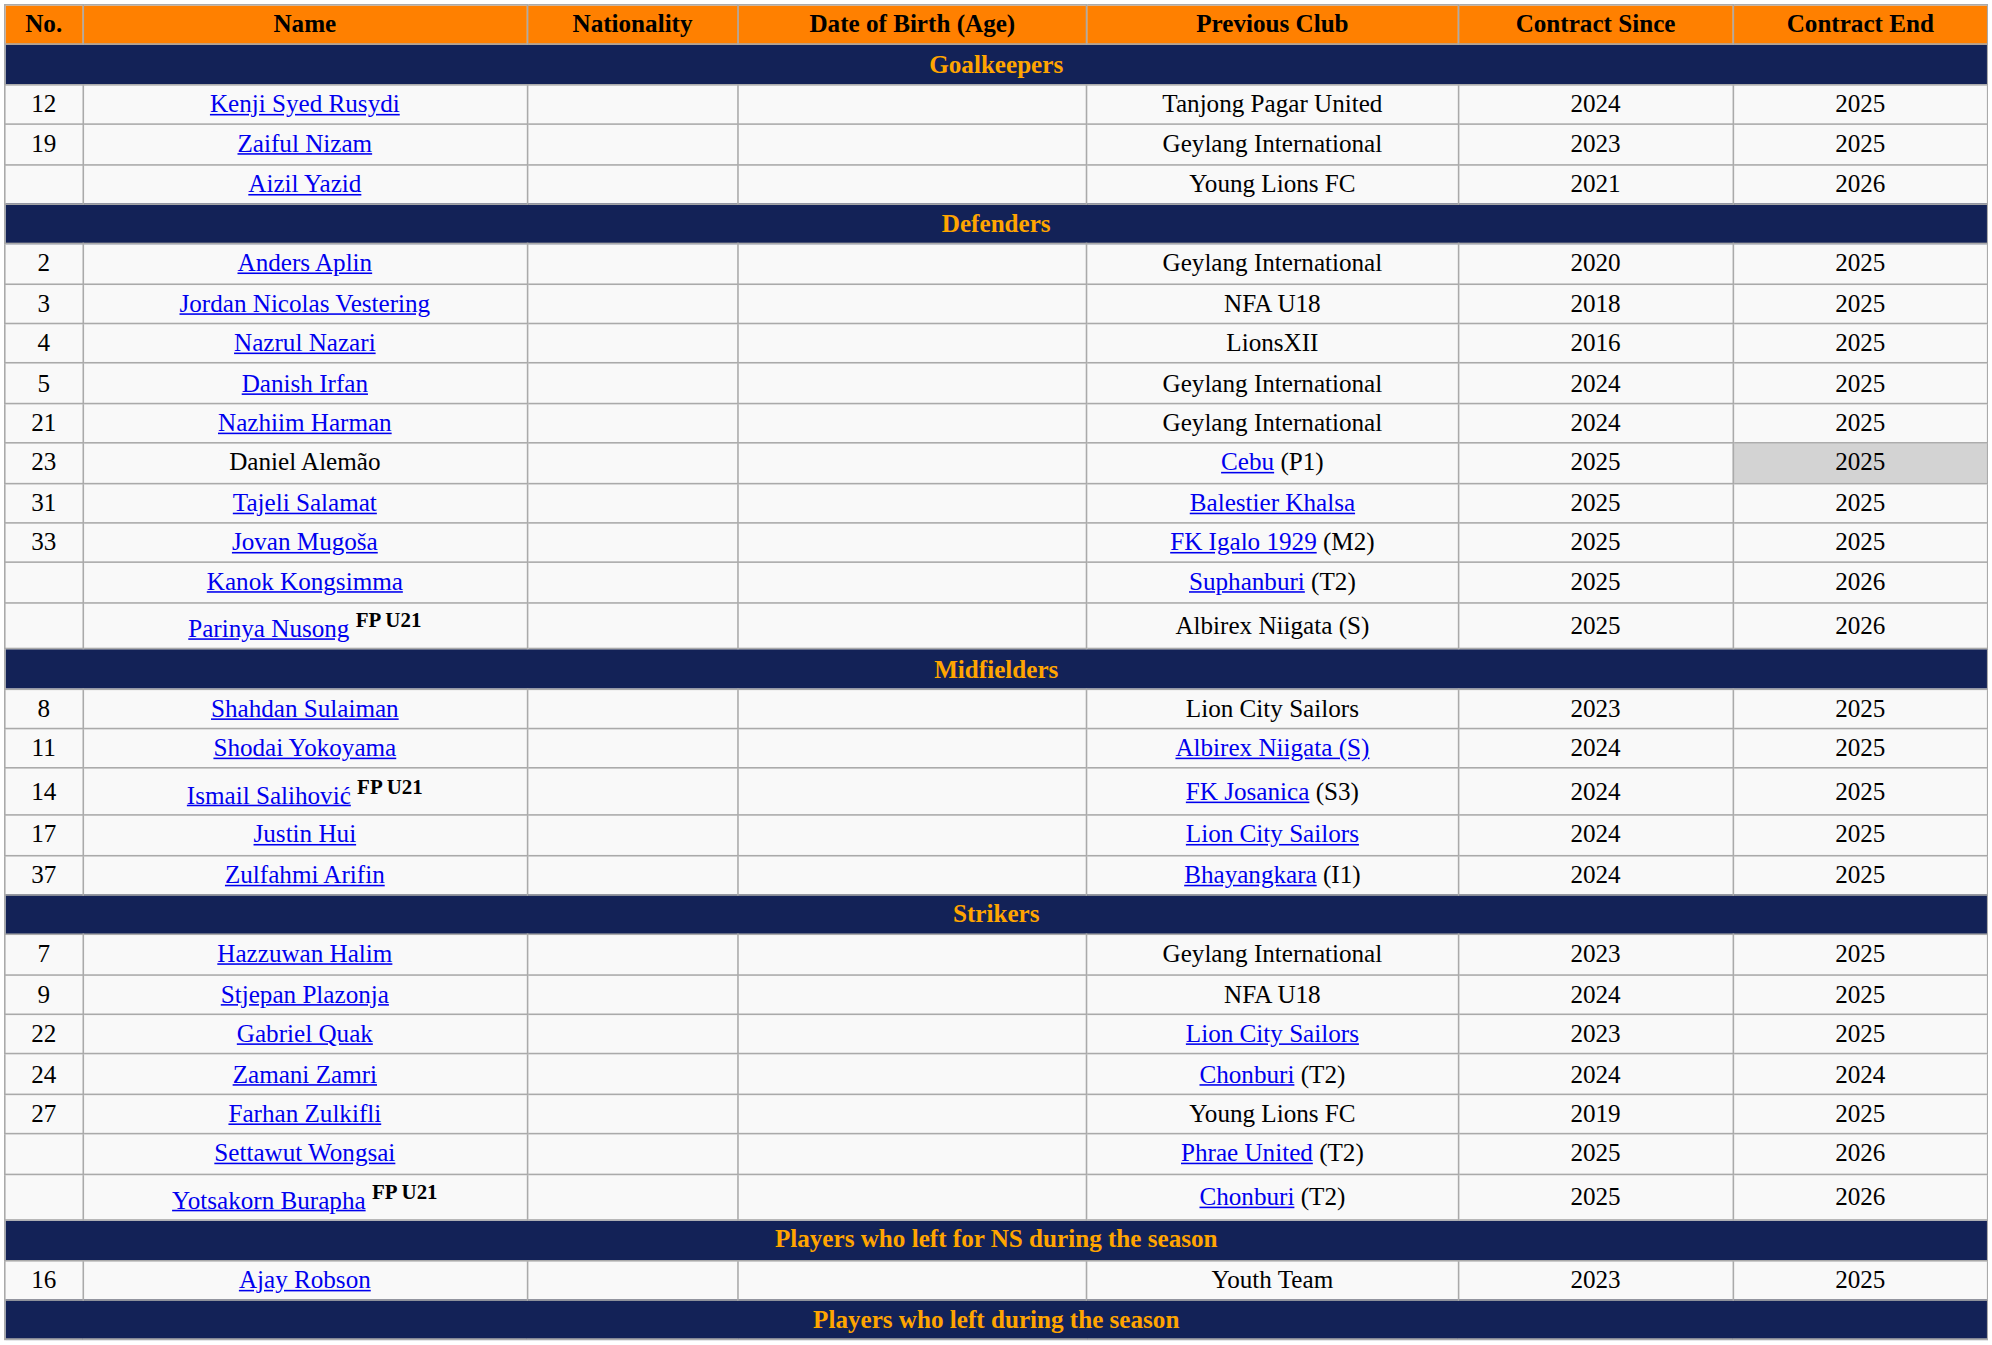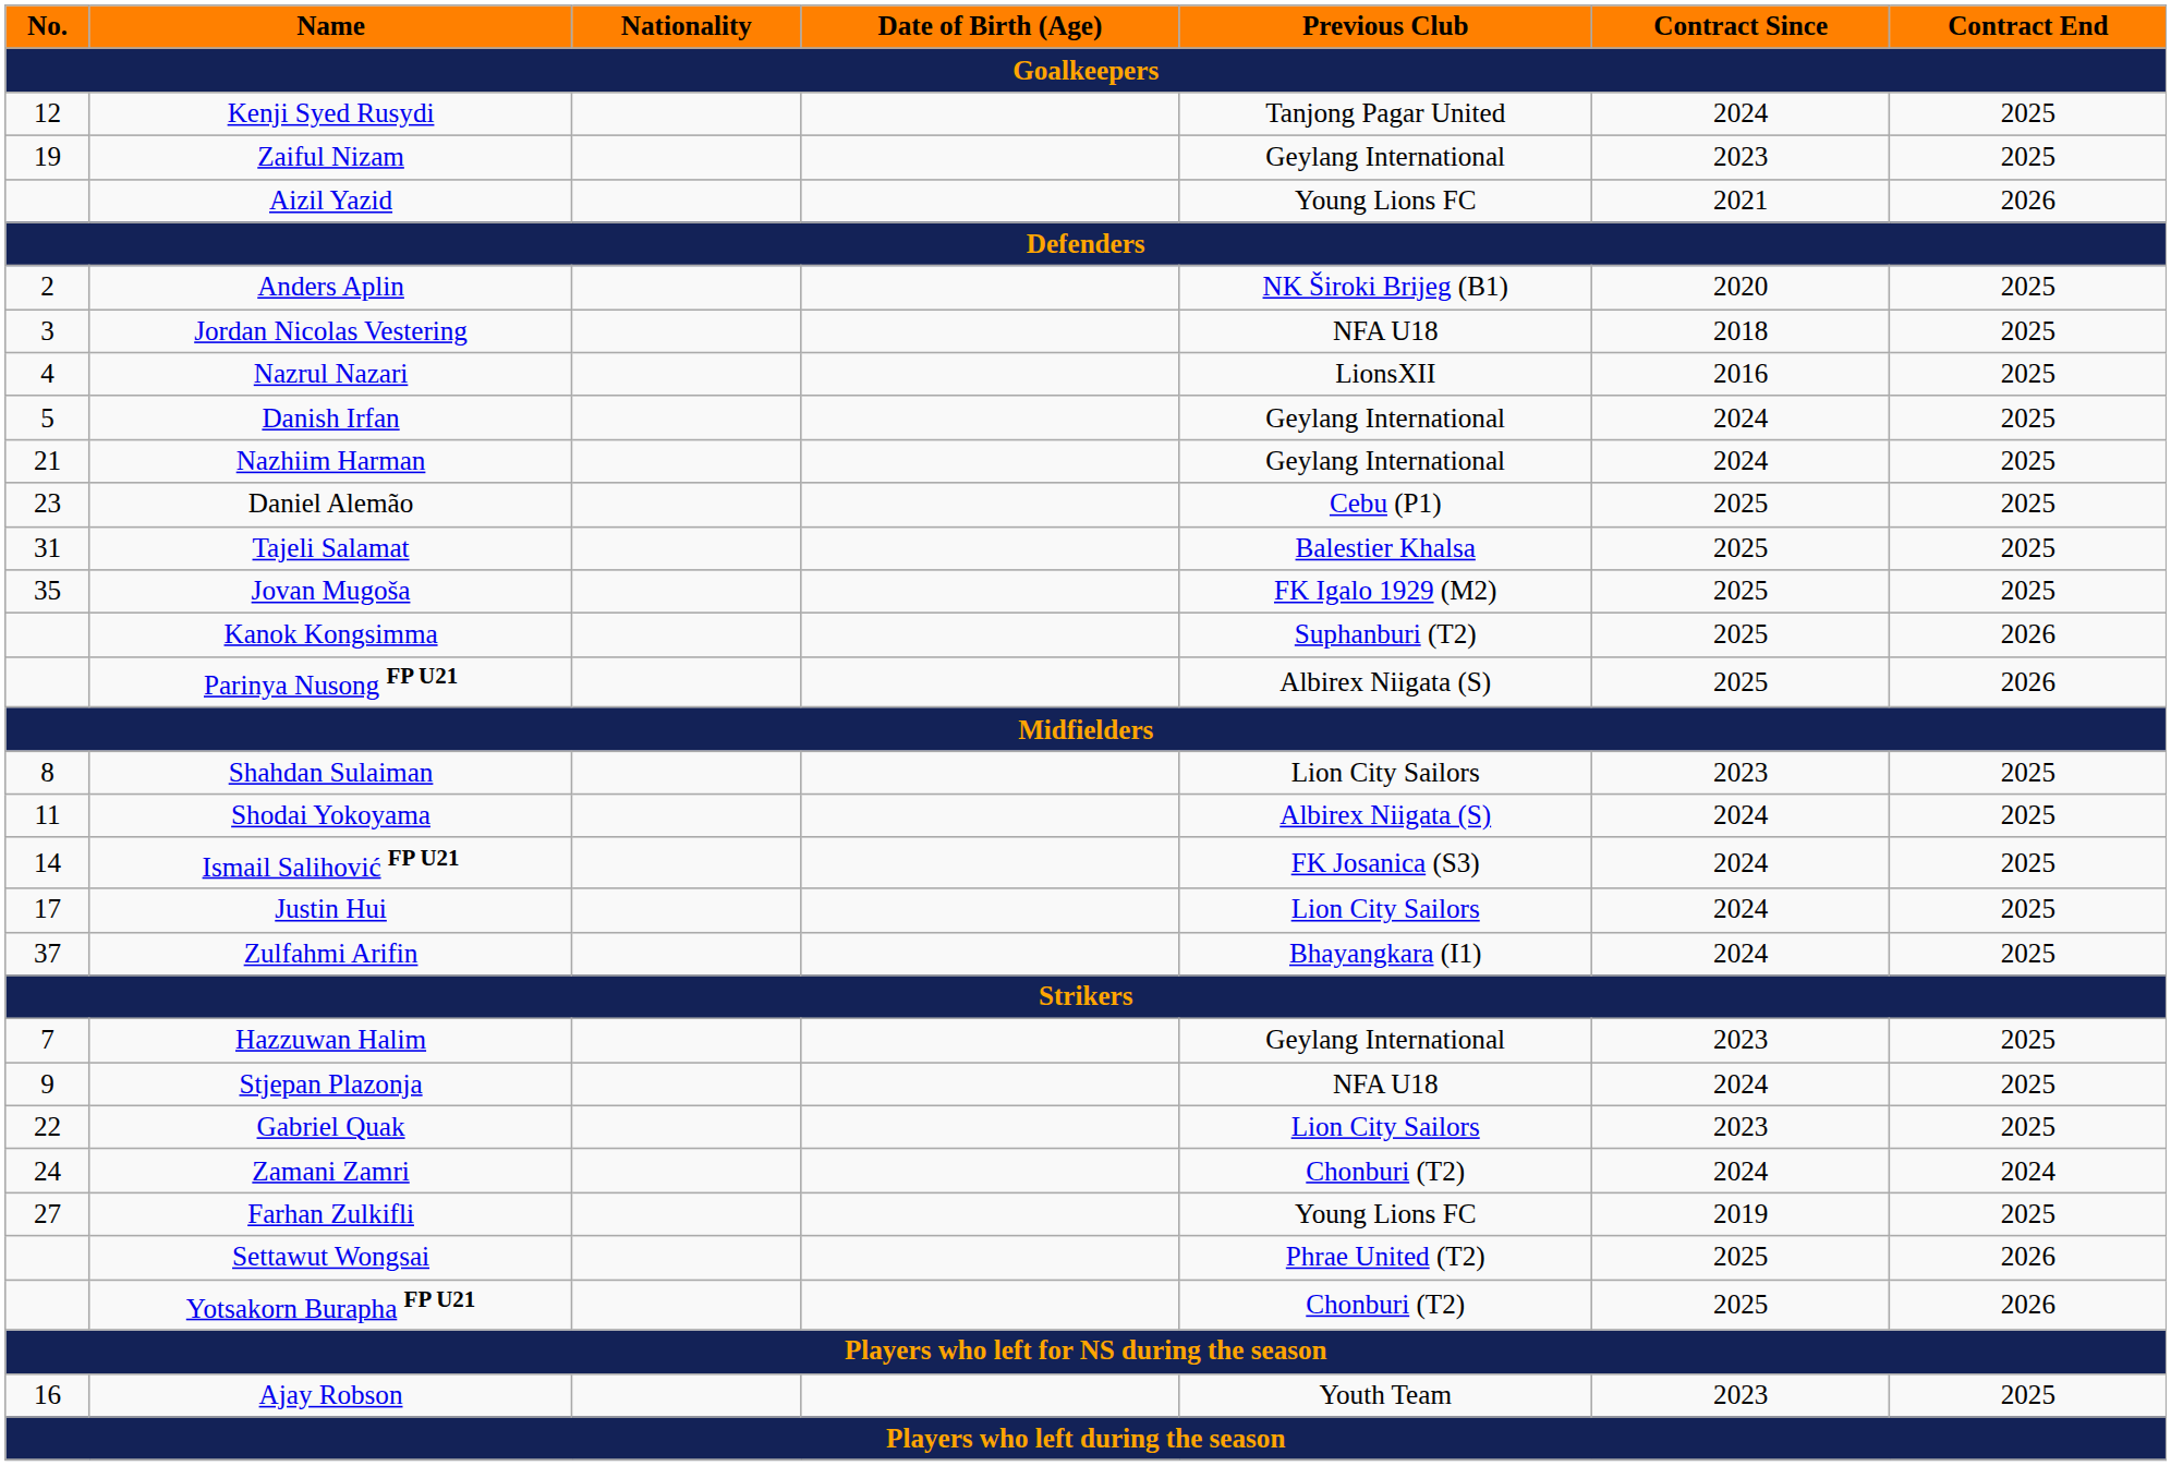Anders Aplin | Previous Club: Geylang International -> NK Široki Brijeg (B1)
Daniel Alemão | Contract End: lightgrey background -> no background
Jovan Mugoša | No.: 33 -> 35
